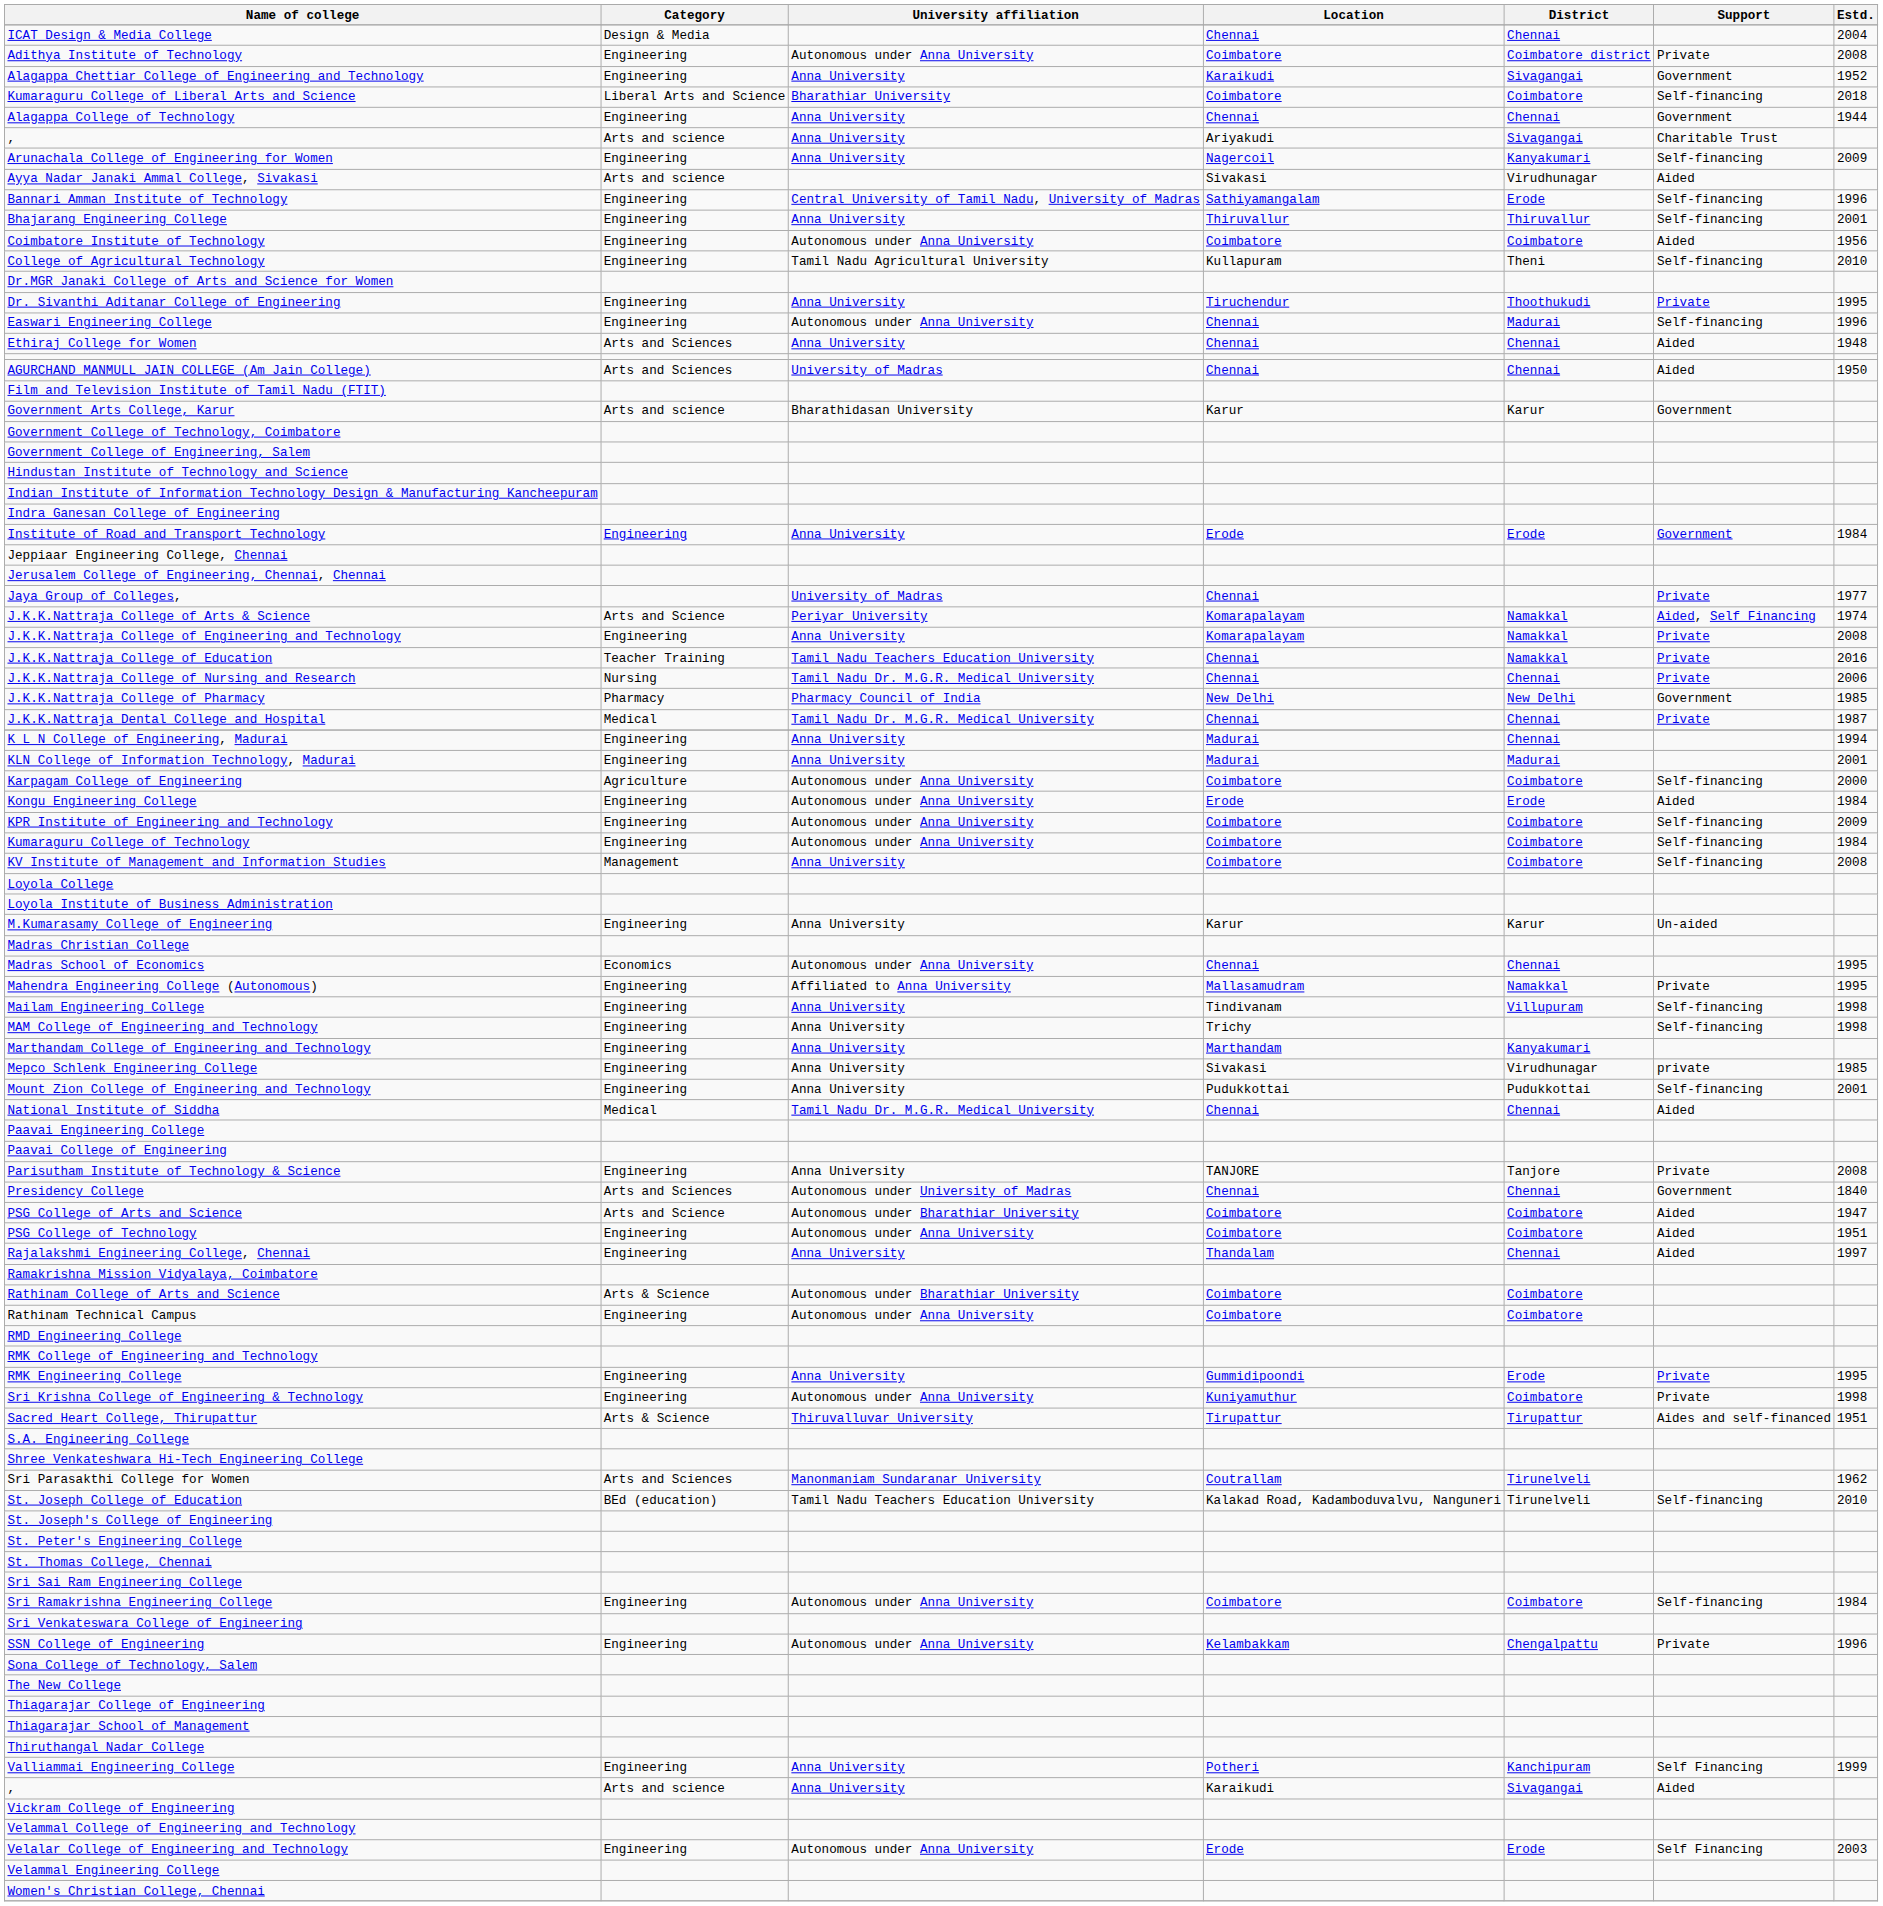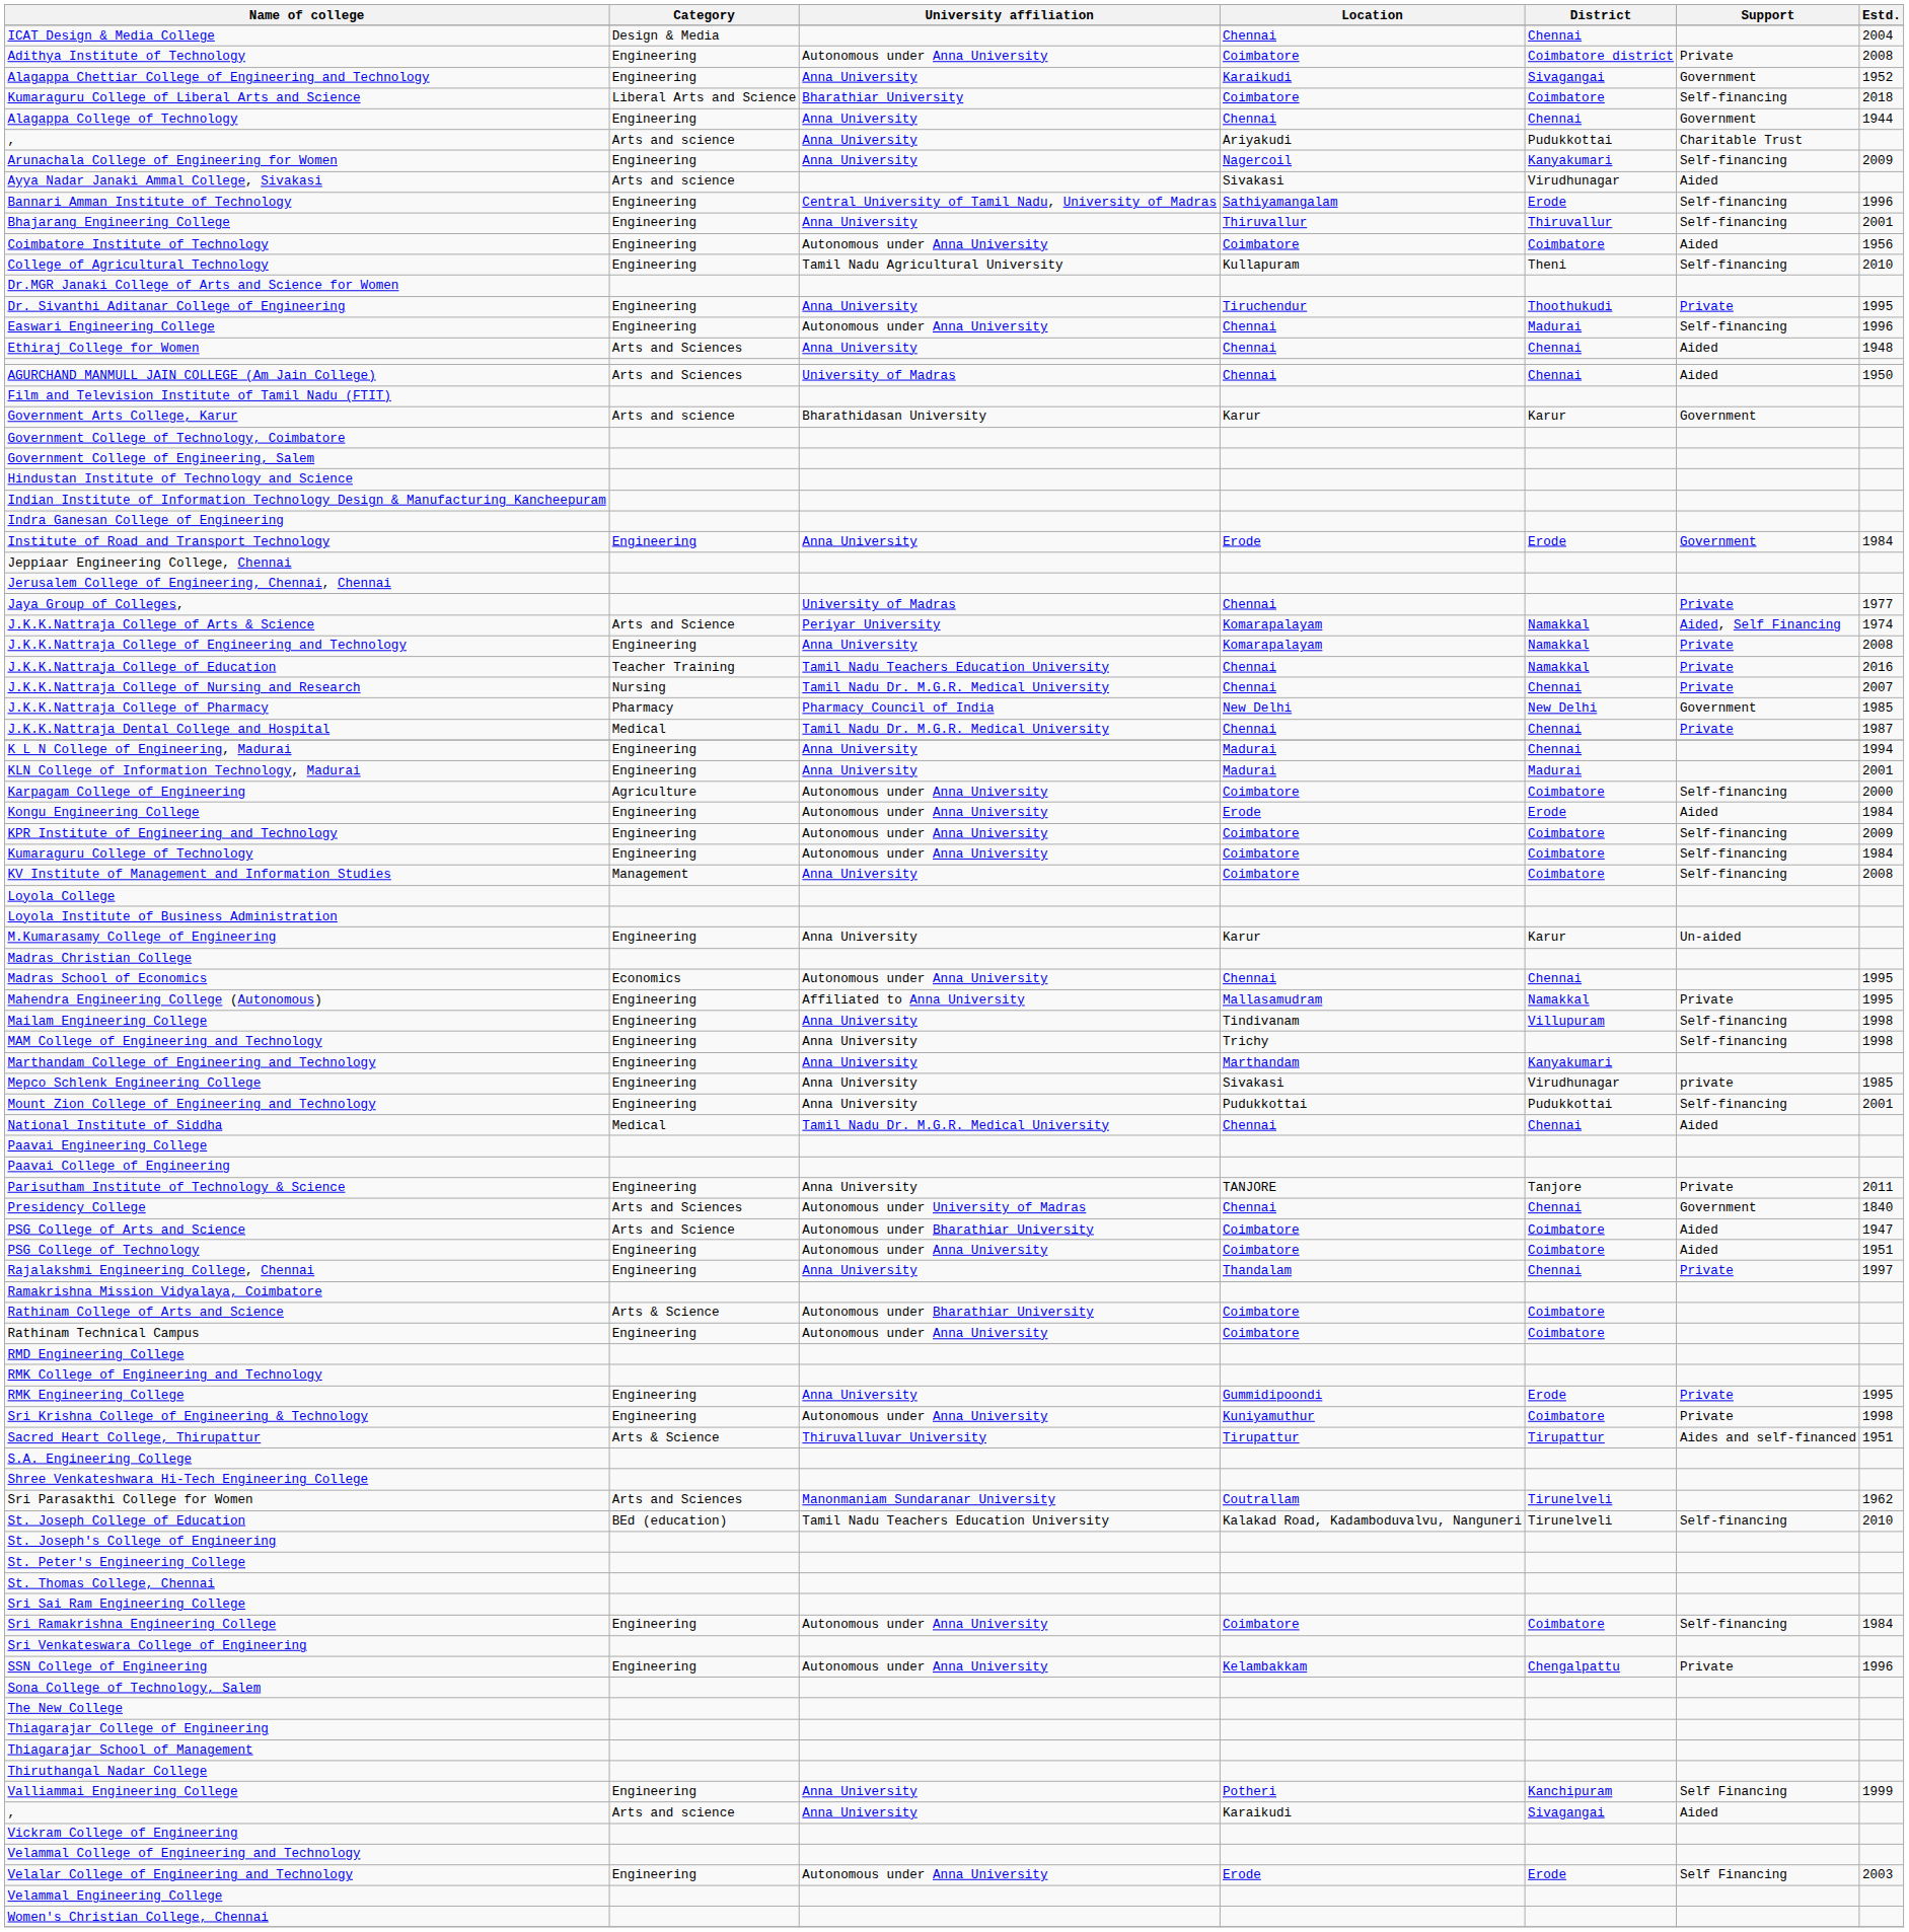, / Ariyakudi | District: Sivagangai -> Pudukkottai
J.K.K.Nattraja College of Nursing and Research | Estd.: 2006 -> 2007
Parisutham Institute of Technology & Science | Estd.: 2008 -> 2011
Rajalakshmi Engineering College, Chennai | Support: Aided -> Private
